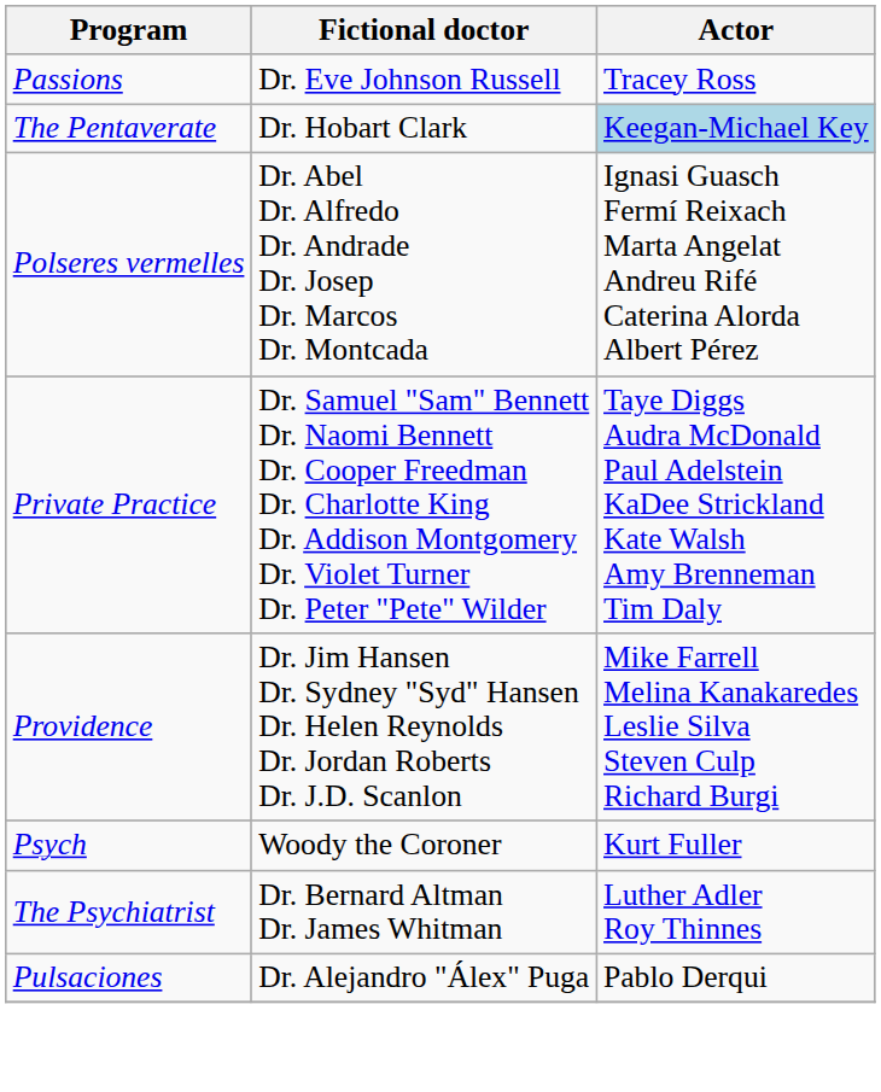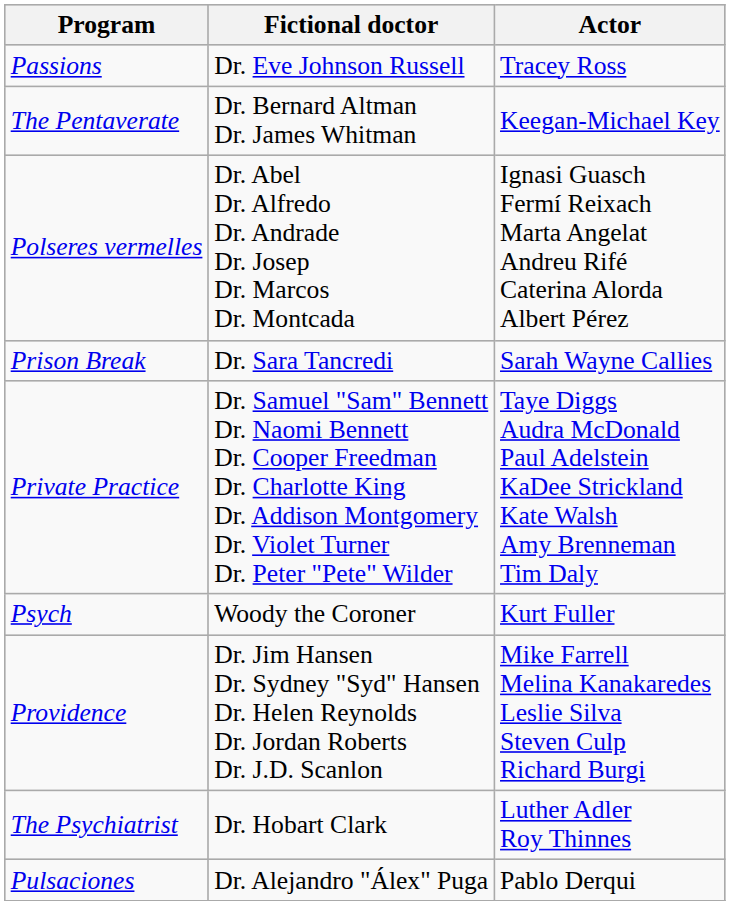The Pentaverate | Fictional doctor: Dr. Hobart Clark -> Dr. Bernard Altman Dr. James Whitman
The Pentaverate | Actor: lightblue background -> no background
+ row: Prison Break | Dr. Sara Tancredi | Sarah Wayne Callies
rows swapped: Providence <-> Psych
The Psychiatrist | Fictional doctor: Dr. Bernard Altman Dr. James Whitman -> Dr. Hobart Clark
